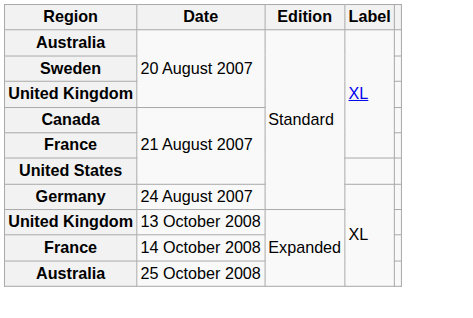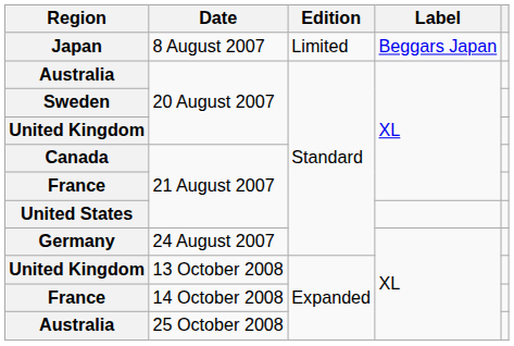+ row: Japan | 8 August 2007 | Limited | Beggars Japan
